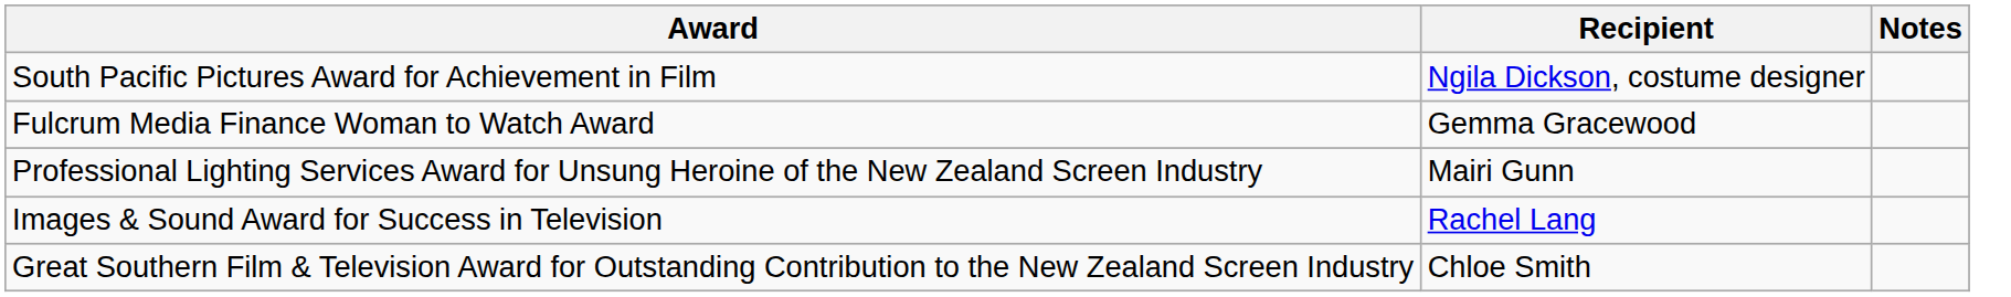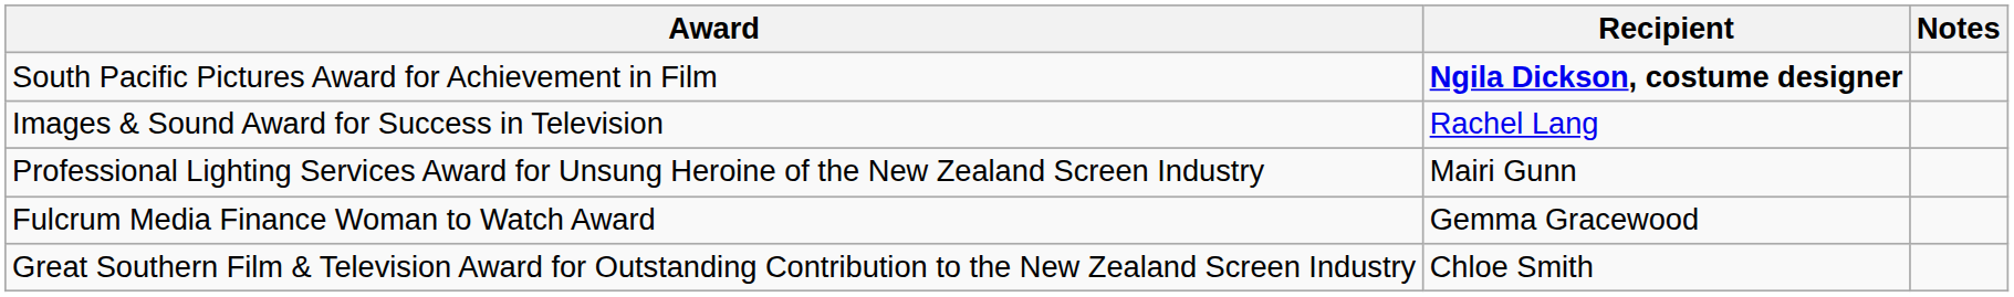South Pacific Pictures Award for Achievement in Film | Recipient: normal -> bold
rows swapped: Images & Sound Award for Success in Television <-> Fulcrum Media Finance Woman to Watch Award
